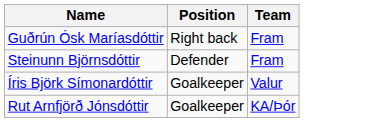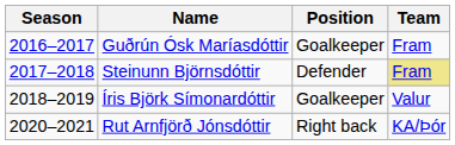+ column: Season | 2016–2017 | 2017–2018 | 2018–2019 | 2020–2021
Guðrún Ósk Maríasdóttir | Position: Right back -> Goalkeeper
Steinunn Björnsdóttir | Team: no background -> khaki background
Rut Arnfjörð Jónsdóttir | Position: Goalkeeper -> Right back
